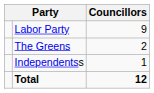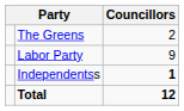rows swapped: Labor Party <-> The Greens
Independentss | Councillors: normal -> bold
